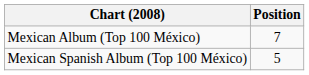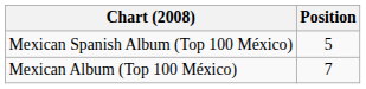rows swapped: Mexican Album (Top 100 México) <-> Mexican Spanish Album (Top 100 México)
